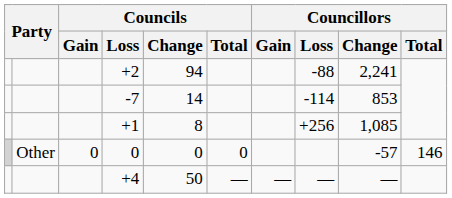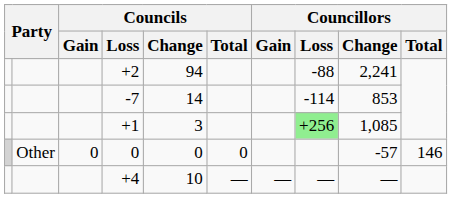+1 | Councils / Change: 8 -> 3
+1 | Councillors / Loss: no background -> lightgreen background
+4 | Councils / Change: 50 -> 10
